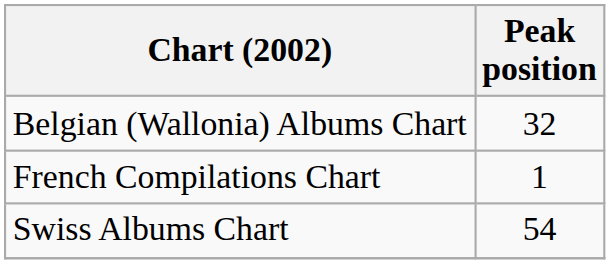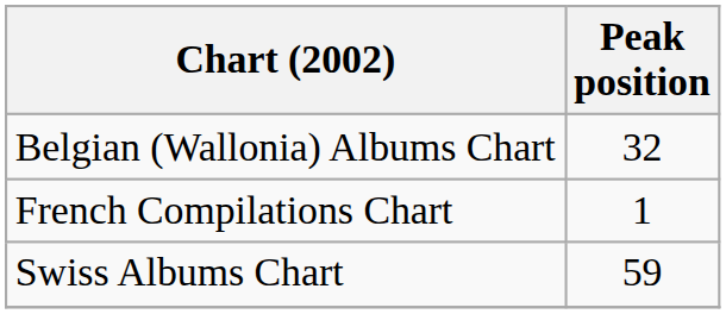Swiss Albums Chart | Peak position: 54 -> 59
